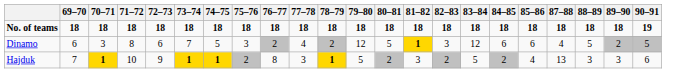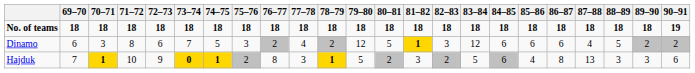+ column: 86–87 | 18 | 6 | 8
Dinamo | 90–91: 5 -> 2
Hajduk | 73–74: 1 -> 0
Hajduk | 84–85: 2 -> 6
